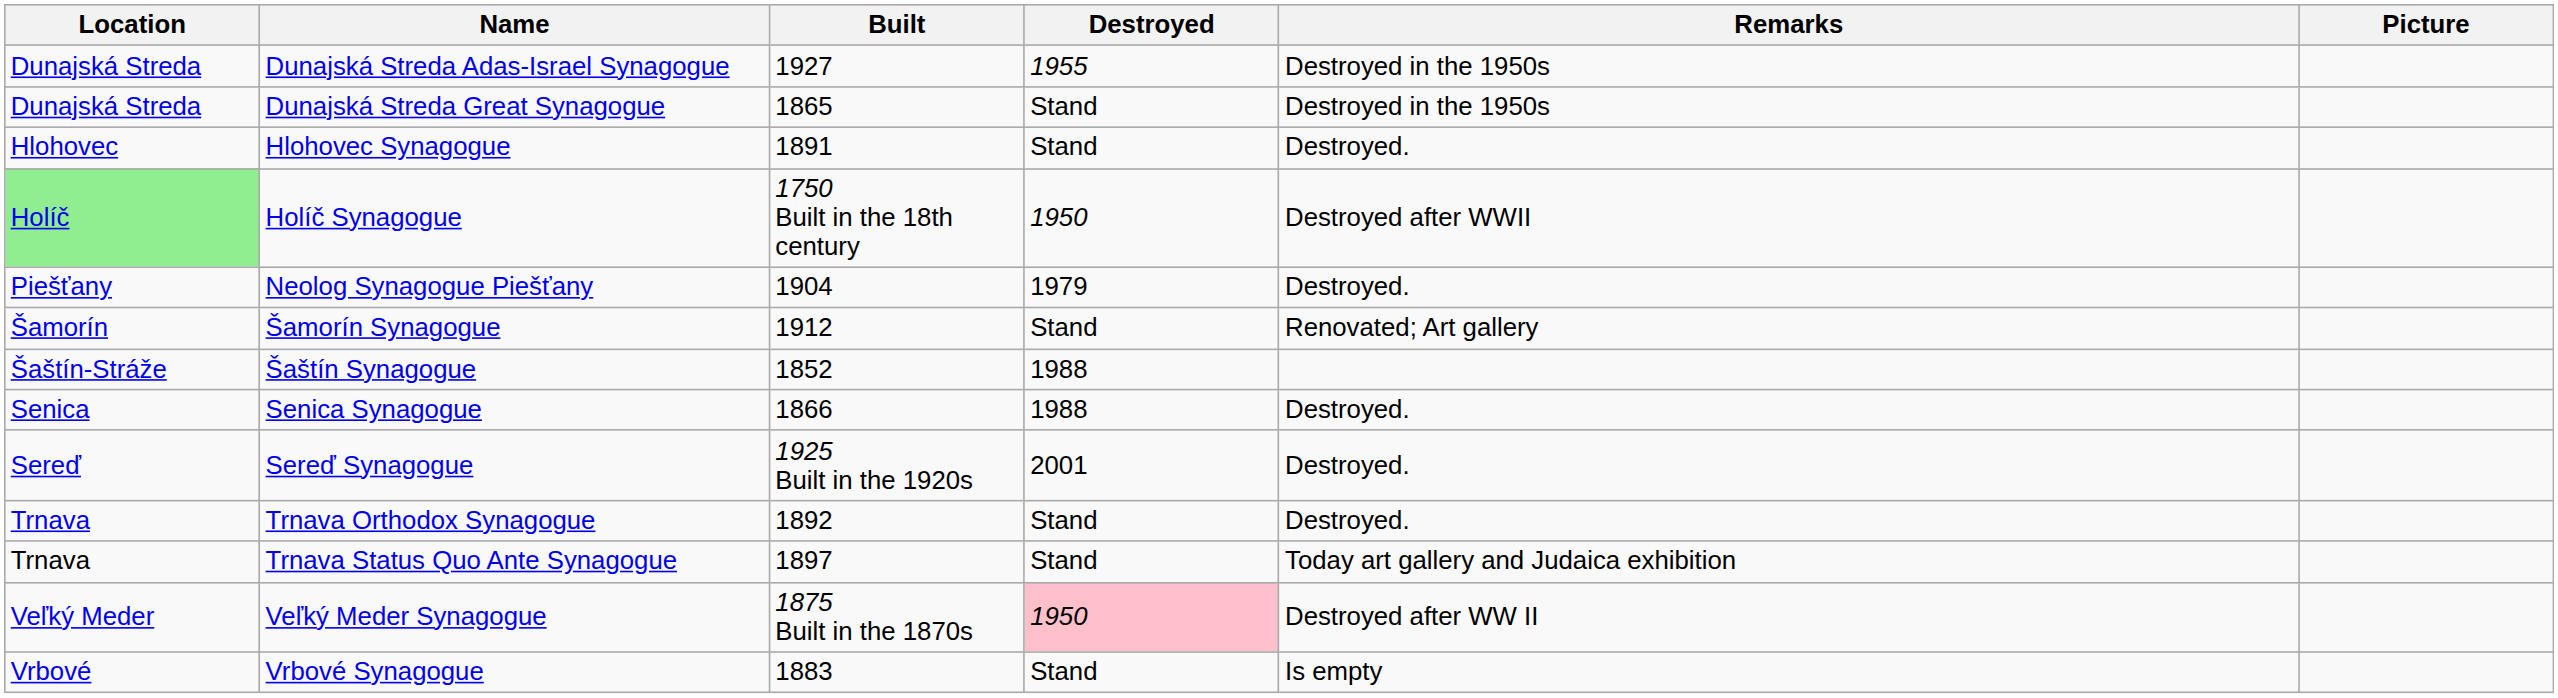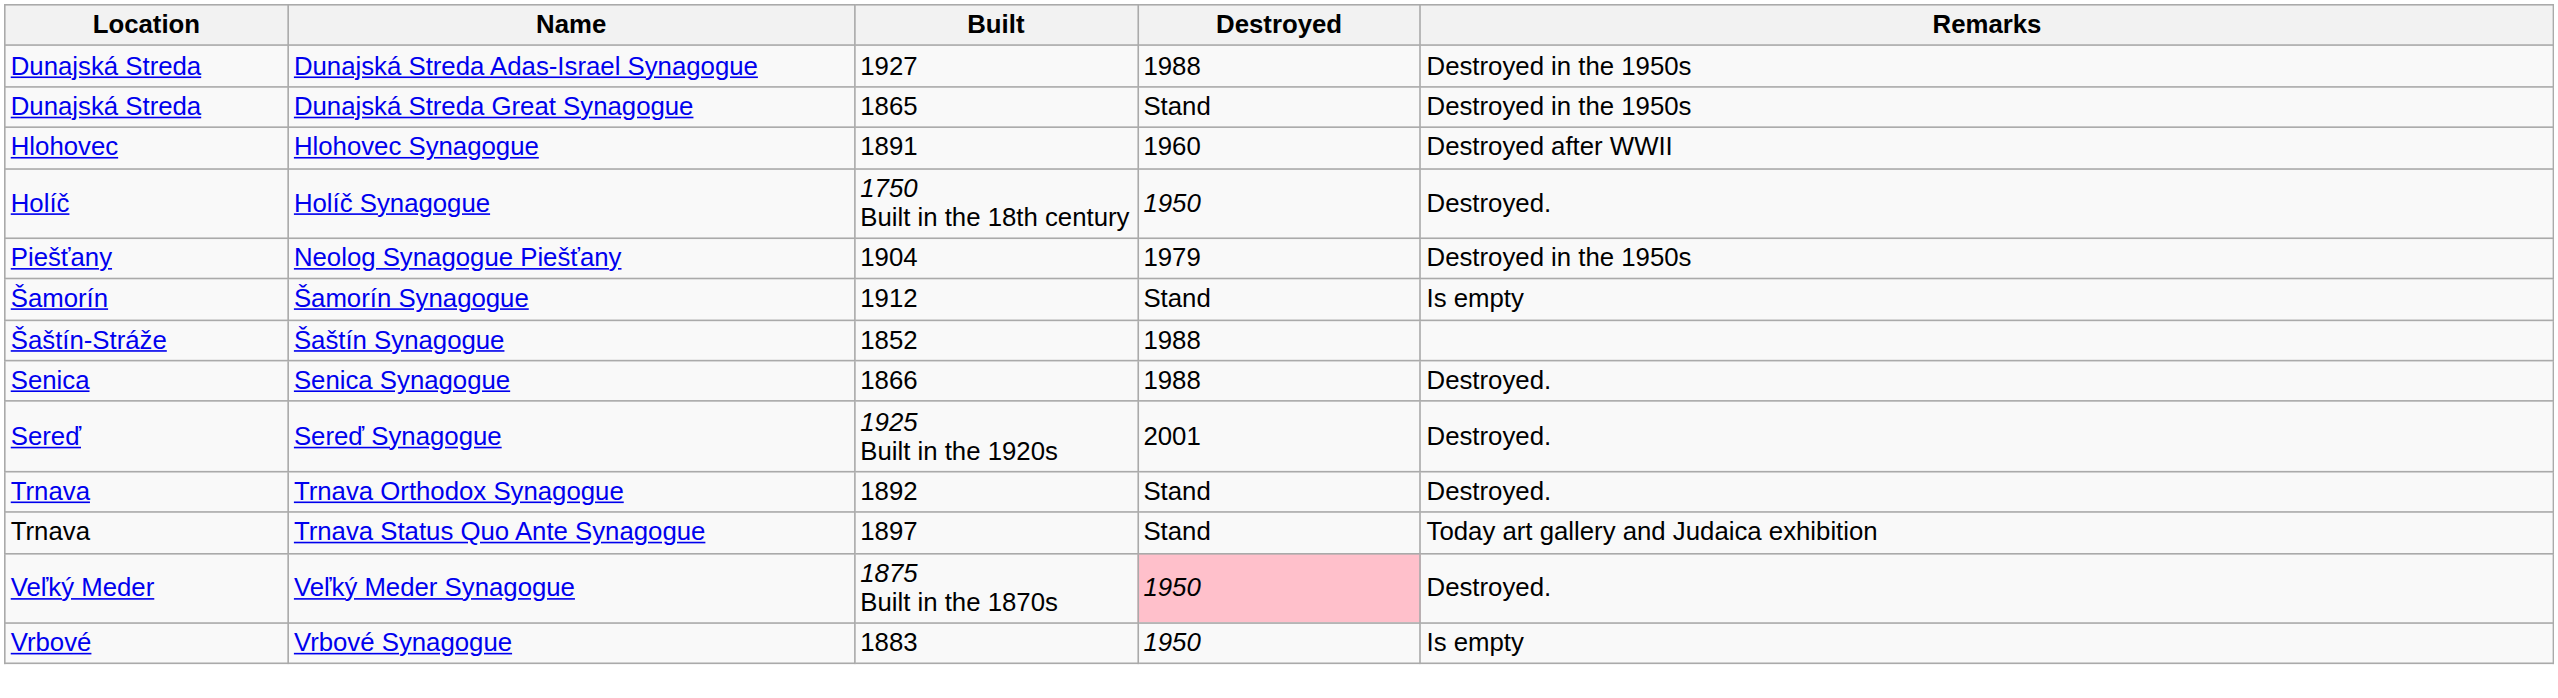- column: Picture
Dunajská Streda Adas-Israel Synagogue | Destroyed: 1955 -> 1988
Hlohovec Synagogue | Destroyed: Stand -> 1960
Hlohovec Synagogue | Remarks: Destroyed. -> Destroyed after WWII
Holíč Synagogue | Location: lightgreen background -> no background
Holíč Synagogue | Remarks: Destroyed after WWII -> Destroyed.
Neolog Synagogue Piešťany | Remarks: Destroyed. -> Destroyed in the 1950s
Šamorín Synagogue | Remarks: Renovated; Art gallery -> Is empty
Veľký Meder Synagogue | Remarks: Destroyed after WW II -> Destroyed.
Vrbové Synagogue | Destroyed: Stand -> 1950
